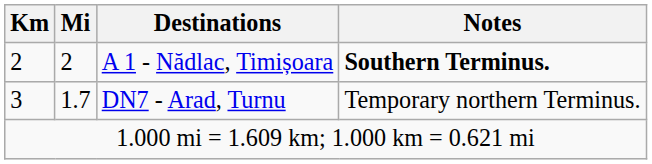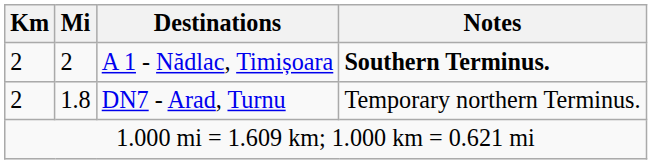DN7 - Arad, Turnu | Km: 3 -> 2
DN7 - Arad, Turnu | Mi: 1.7 -> 1.8
